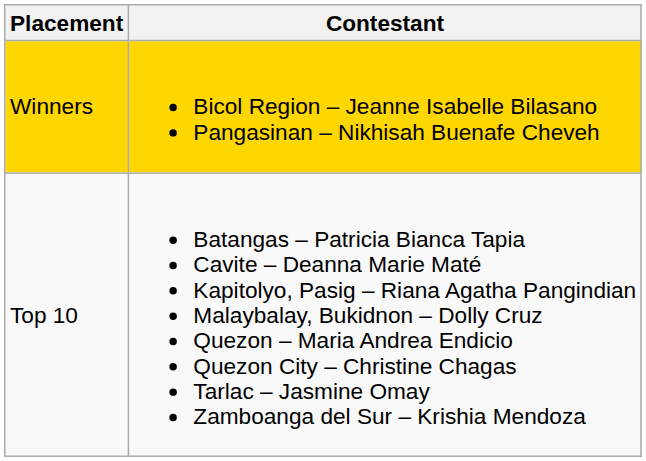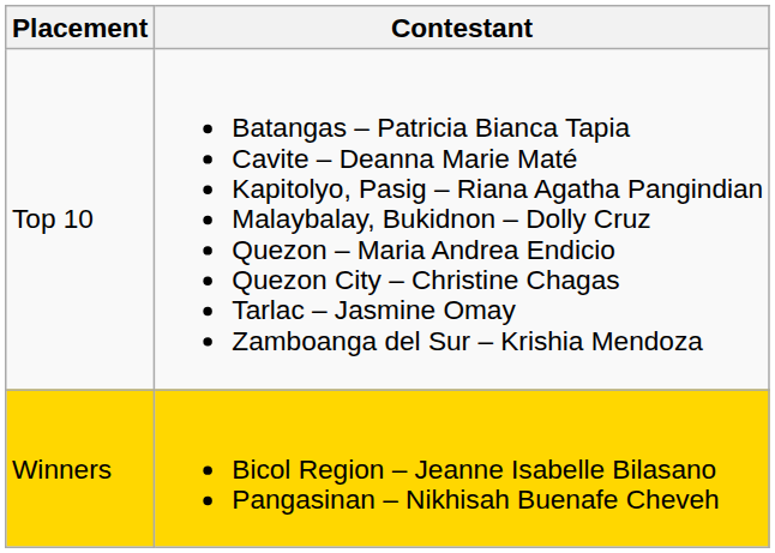rows swapped: Winners <-> Top 10
